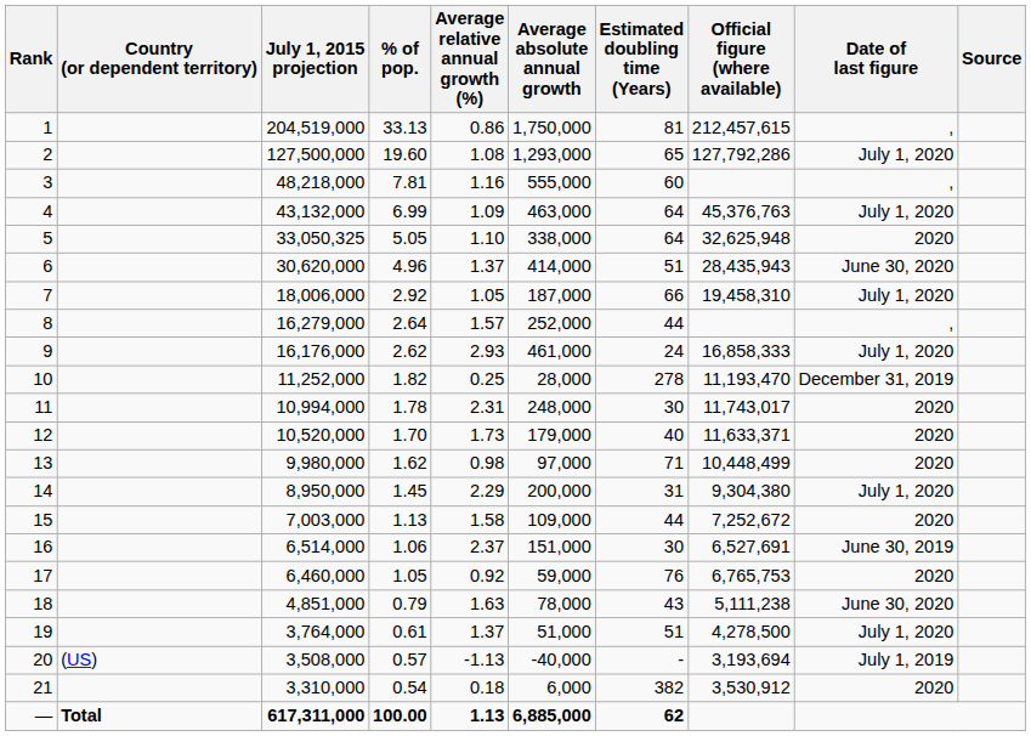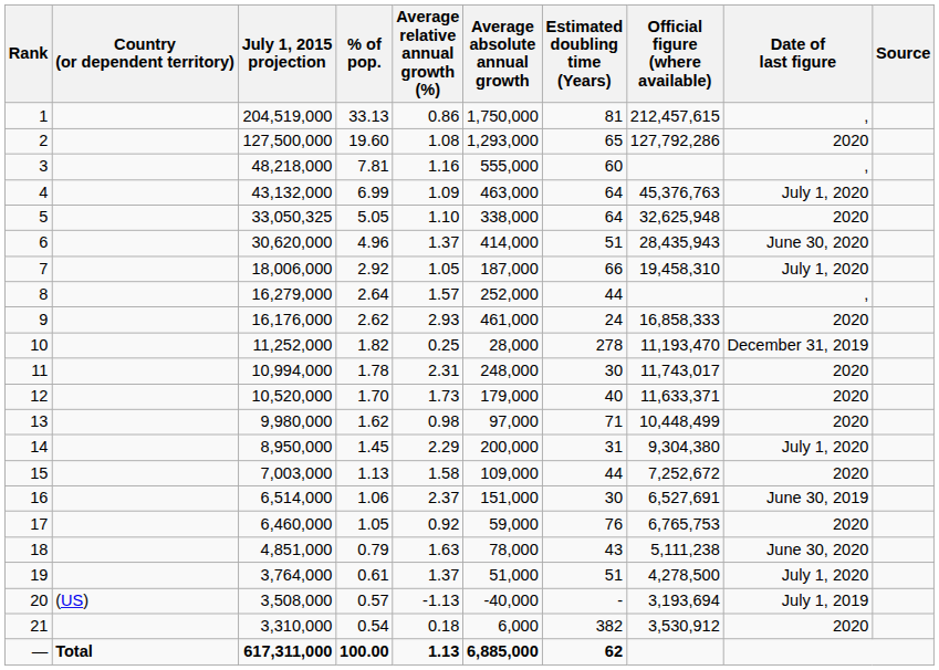2 | Date of last figure: July 1, 2020 -> 2020
9 | Date of last figure: July 1, 2020 -> 2020
